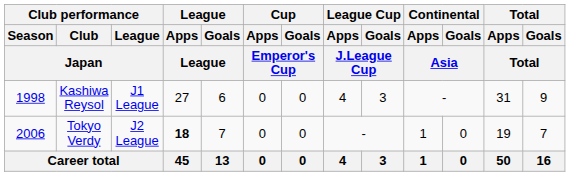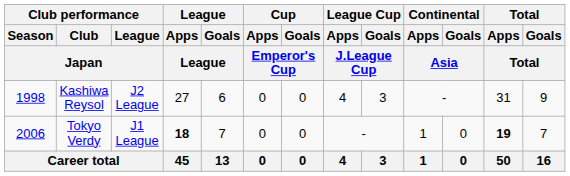Kashiwa Reysol | Club performance / League / Japan: J1 League -> J2 League
Tokyo Verdy | Club performance / League / Japan: J2 League -> J1 League
Tokyo Verdy | Total / Apps / Total: normal -> bold
